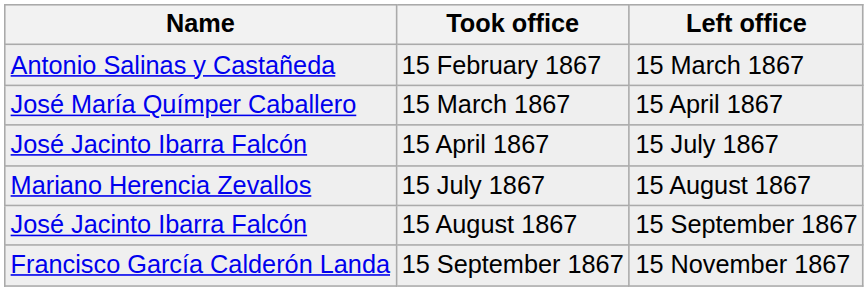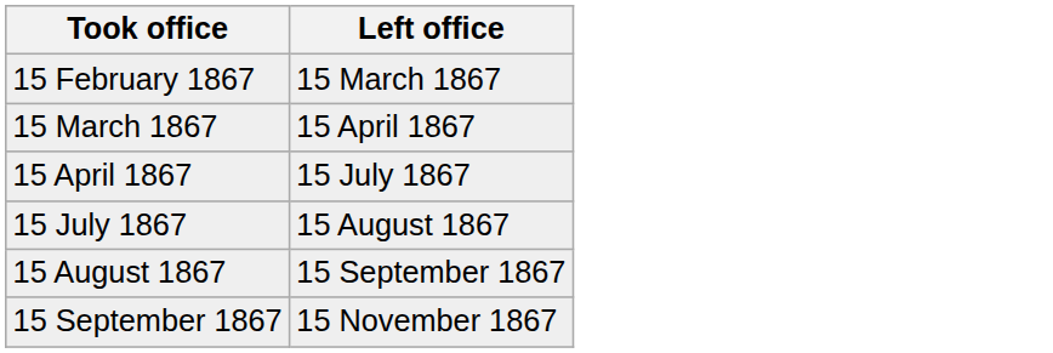- column: Name | Antonio Salinas y Castañeda | José María Químper Caballero | José Jacinto Ibarra Falcón | Mariano Herencia Zevallos | José Jacinto Ibarra Falcón | Francisco García Calderón Landa
